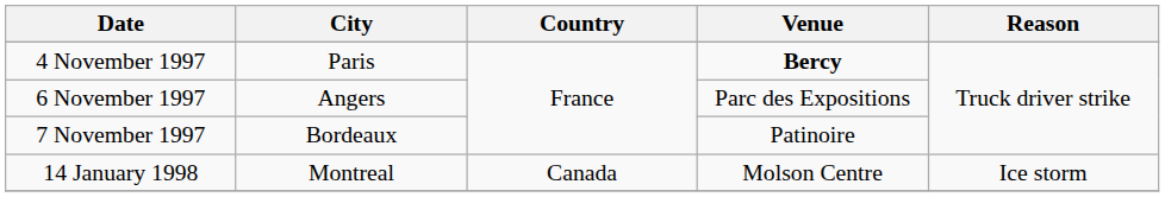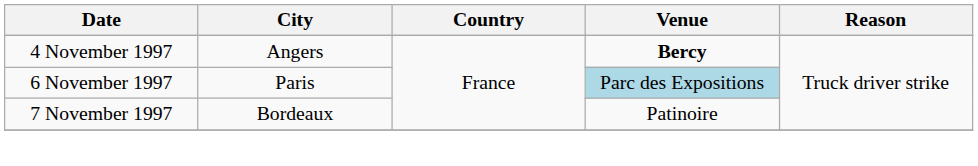4 November 1997 | City: Paris -> Angers
6 November 1997 | City: Angers -> Paris
6 November 1997 | Venue: no background -> lightblue background
- row: 14 January 1998 | Montreal | Canada | Molson Centre | Ice storm
